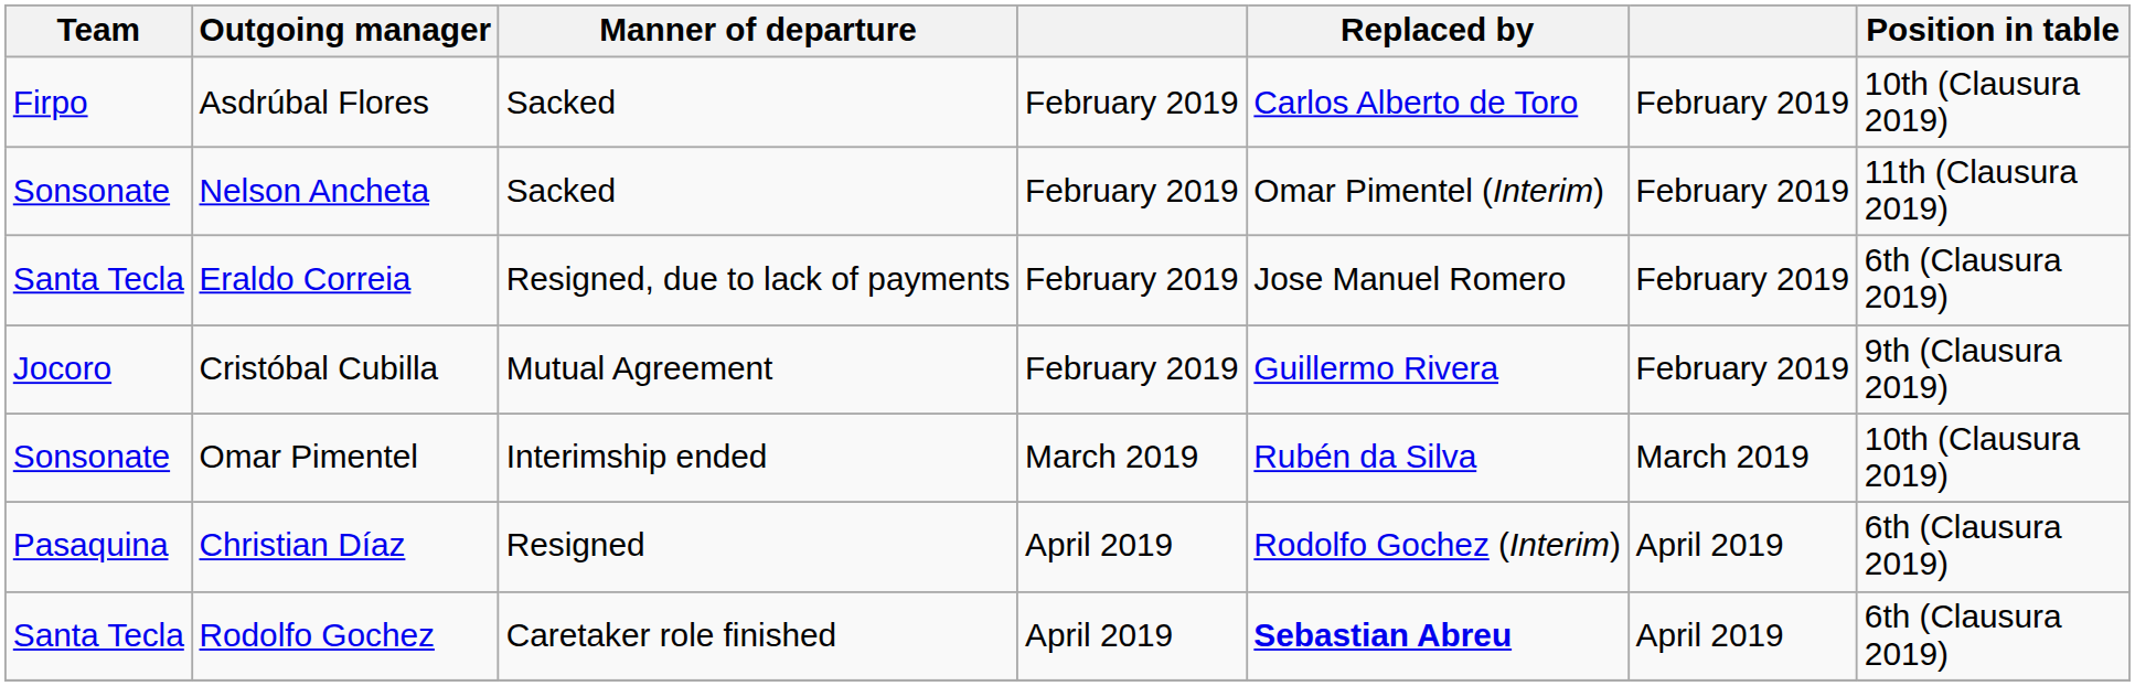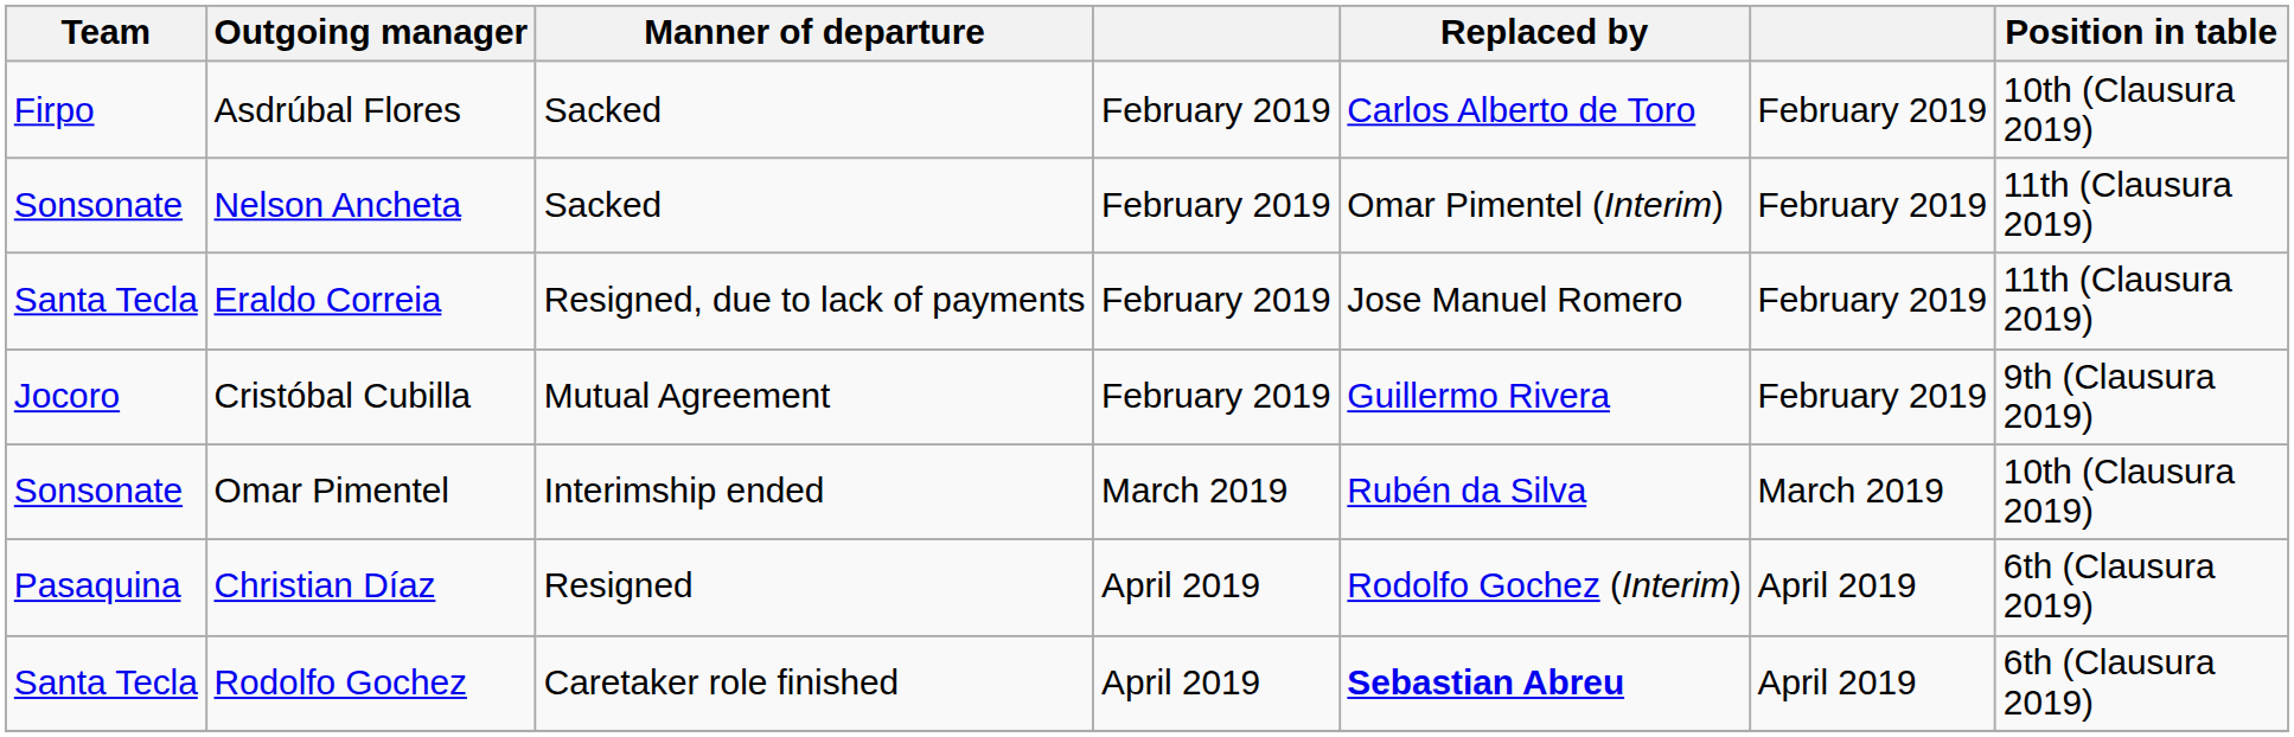Eraldo Correia | Position in table: 6th (Clausura 2019) -> 11th (Clausura 2019)
